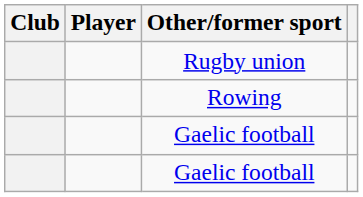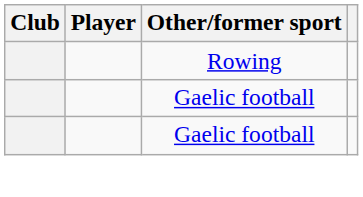- row: Rugby union
